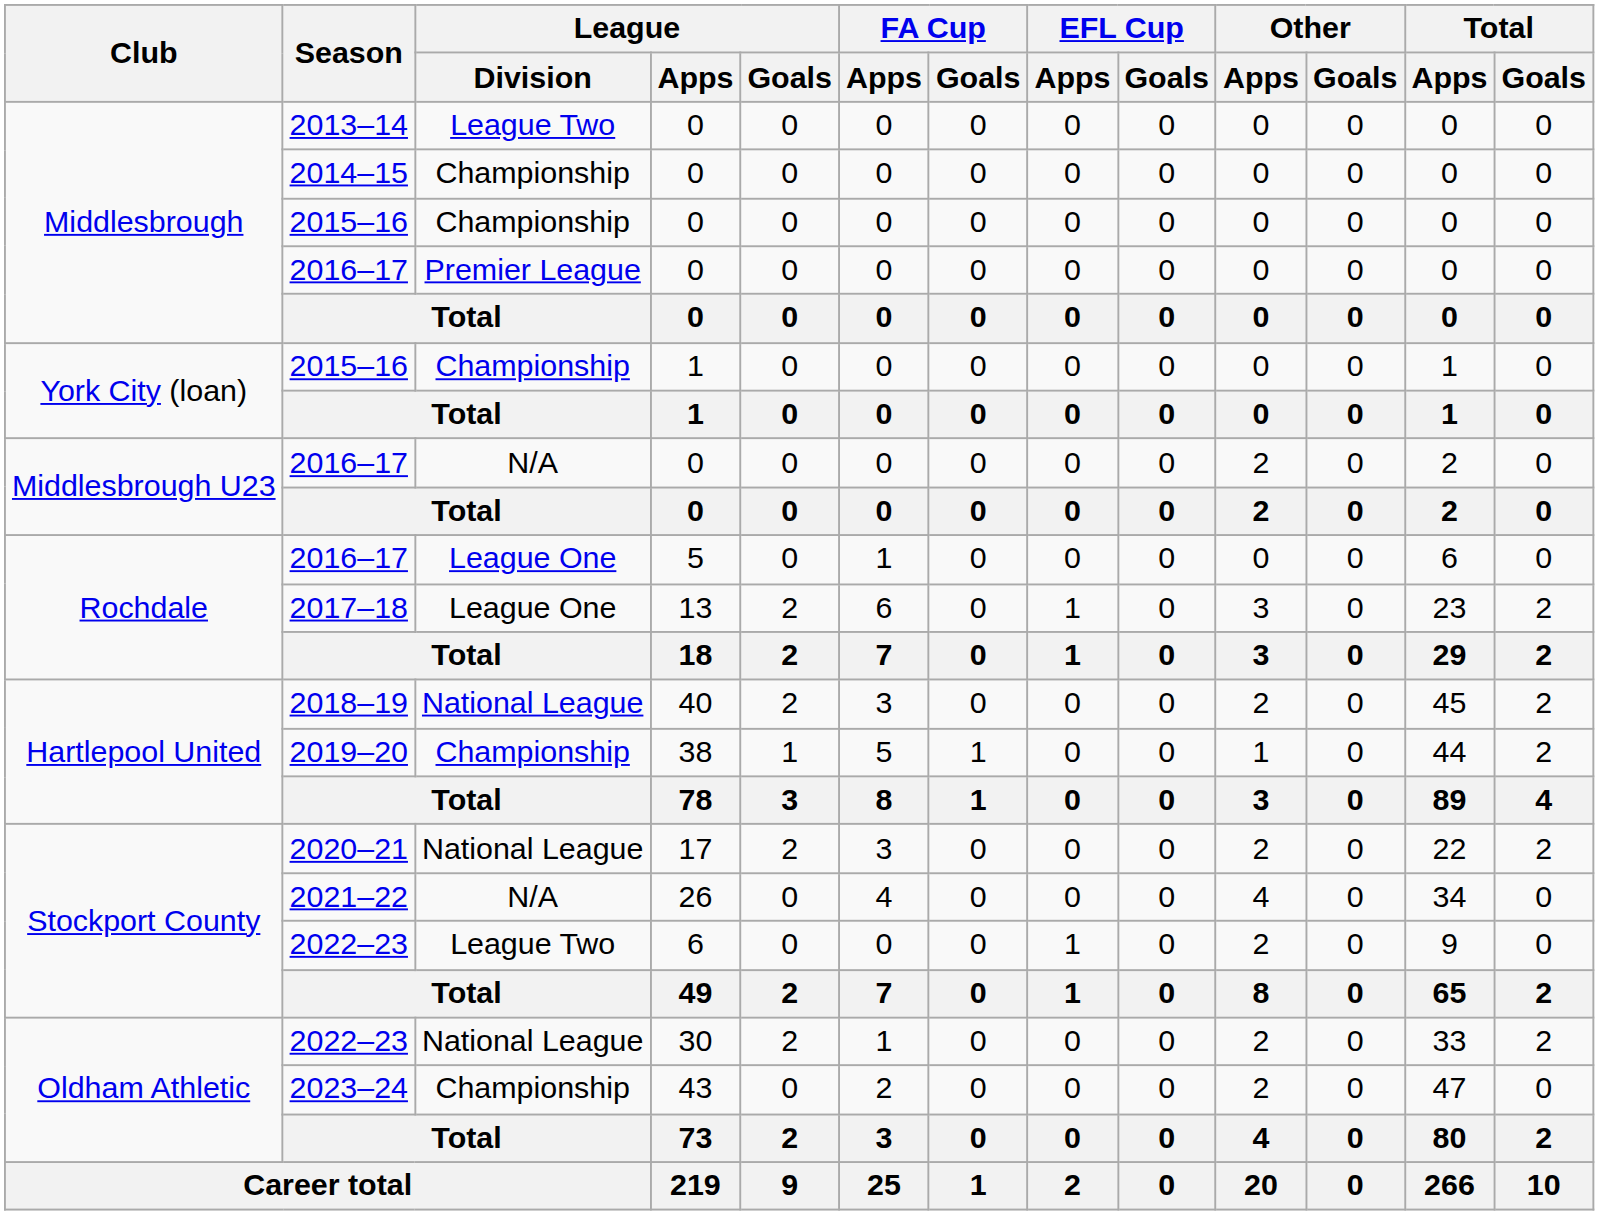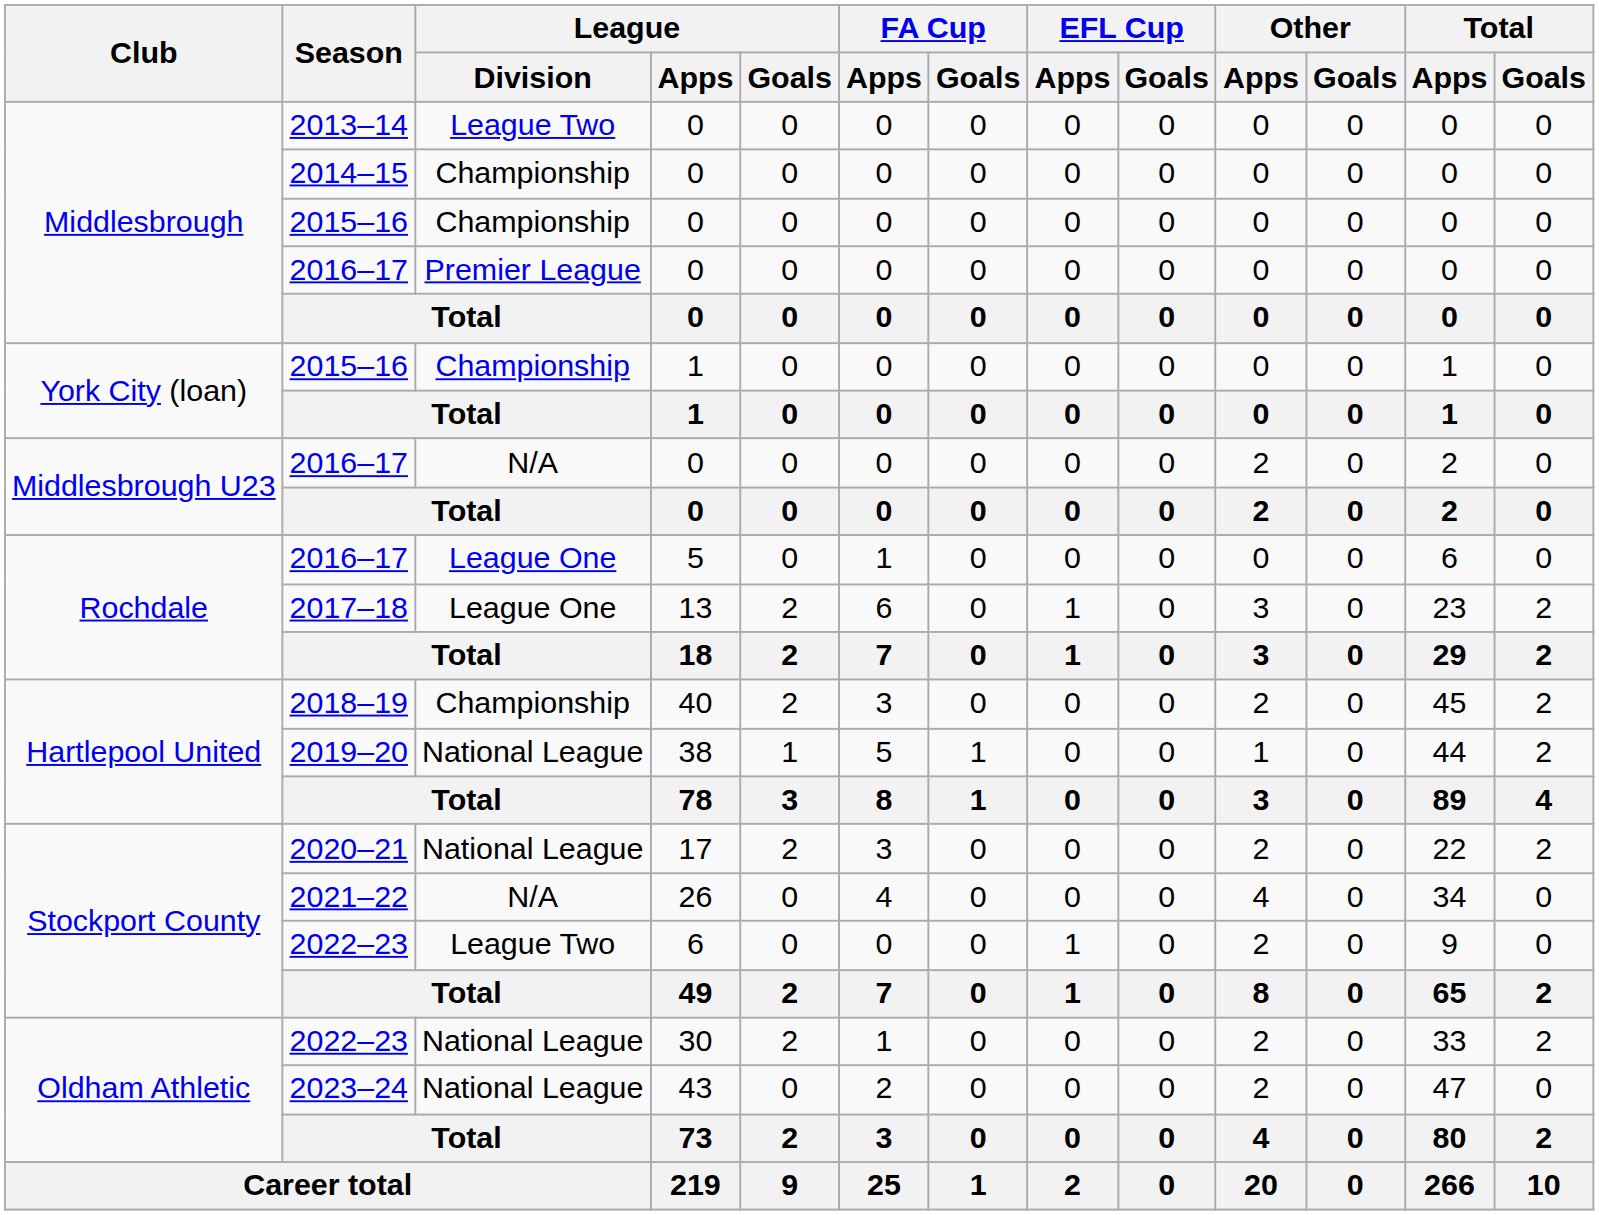2018–19 | League / Division: National League -> Championship
2019–20 | League / Division: Championship -> National League
2023–24 | League / Division: Championship -> National League
